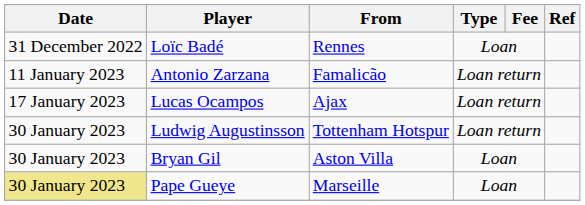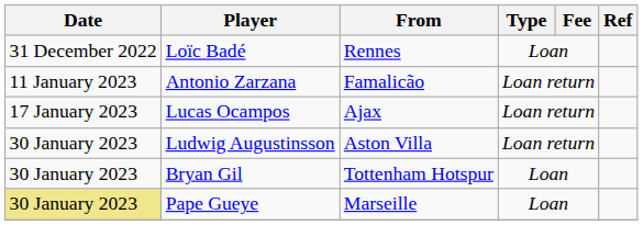Ludwig Augustinsson | From: Tottenham Hotspur -> Aston Villa
Bryan Gil | From: Aston Villa -> Tottenham Hotspur
